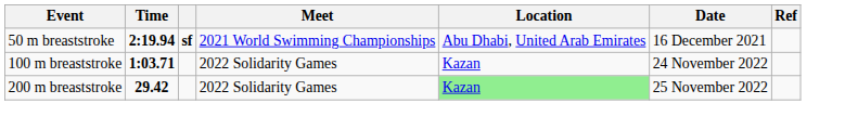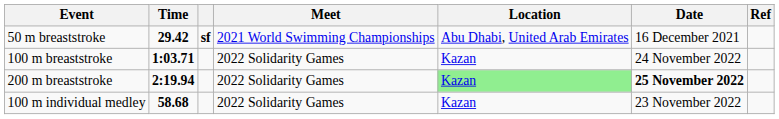50 m breaststroke | Time: 2:19.94 -> 29.42
200 m breaststroke | Time: 29.42 -> 2:19.94
200 m breaststroke | Date: normal -> bold
+ row: 100 m individual medley | 58.68 | 2022 Solidarity Games | Kazan | 23 November 2022
